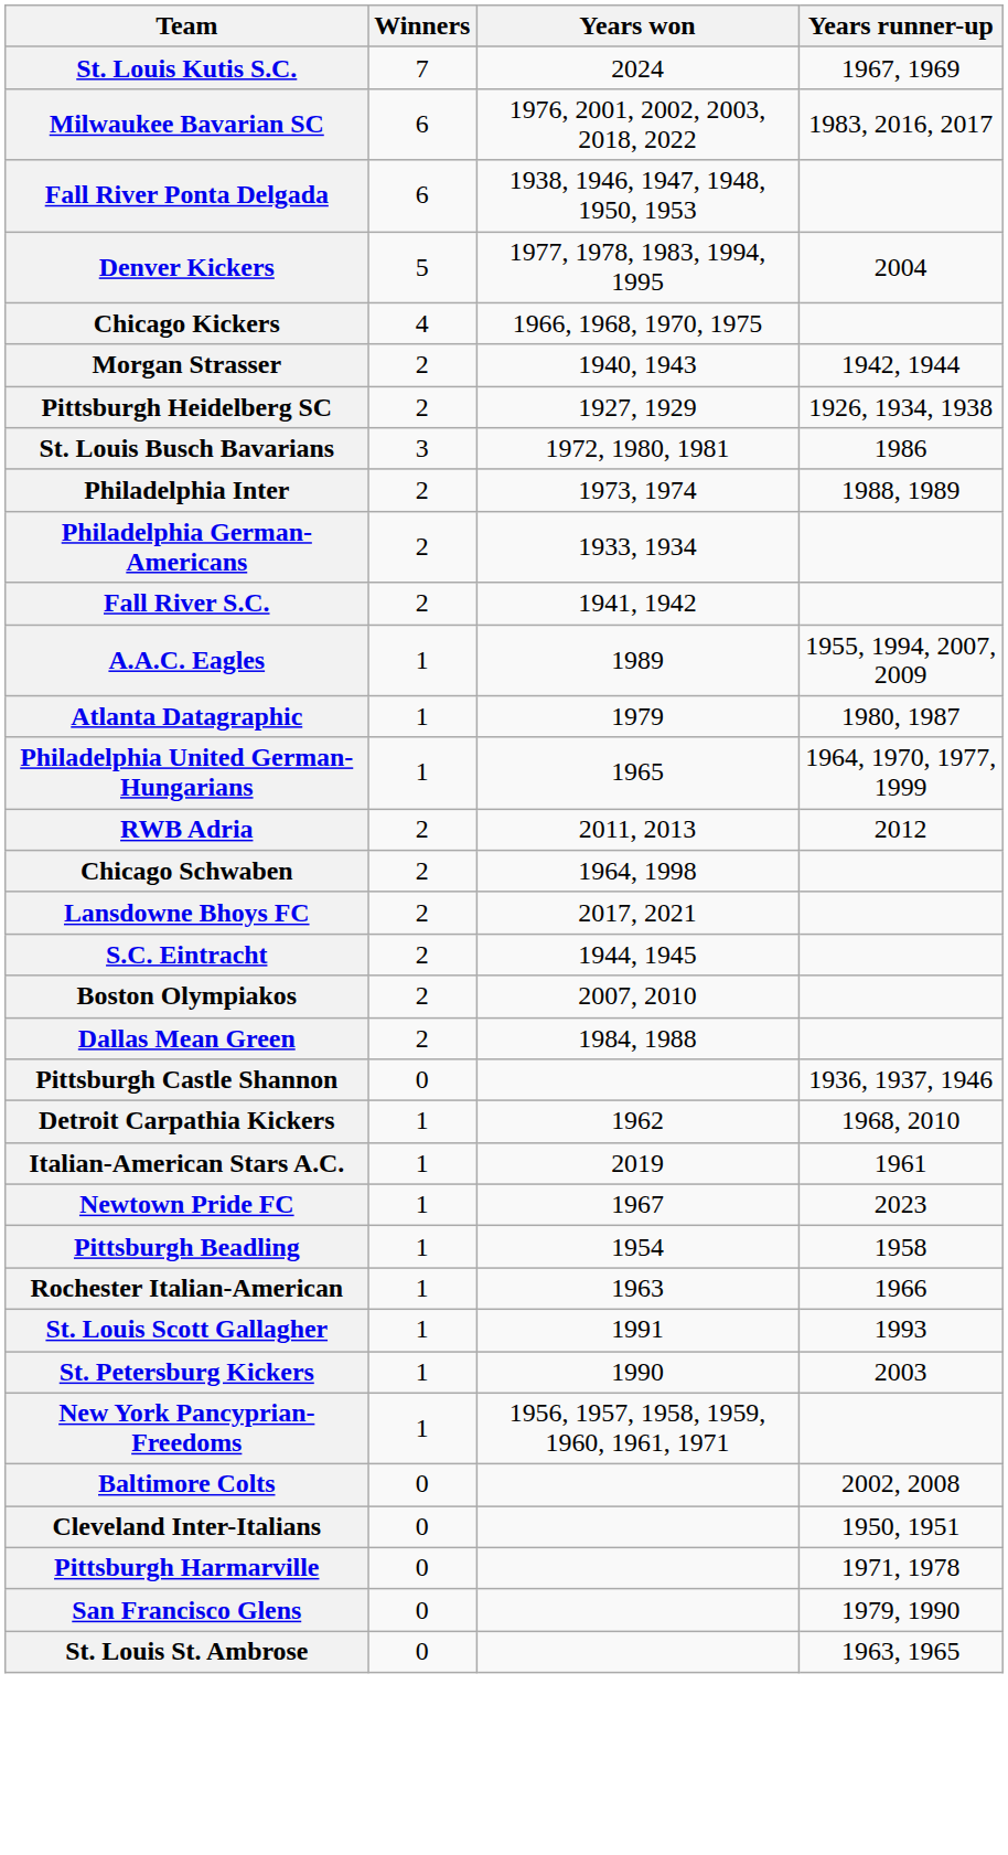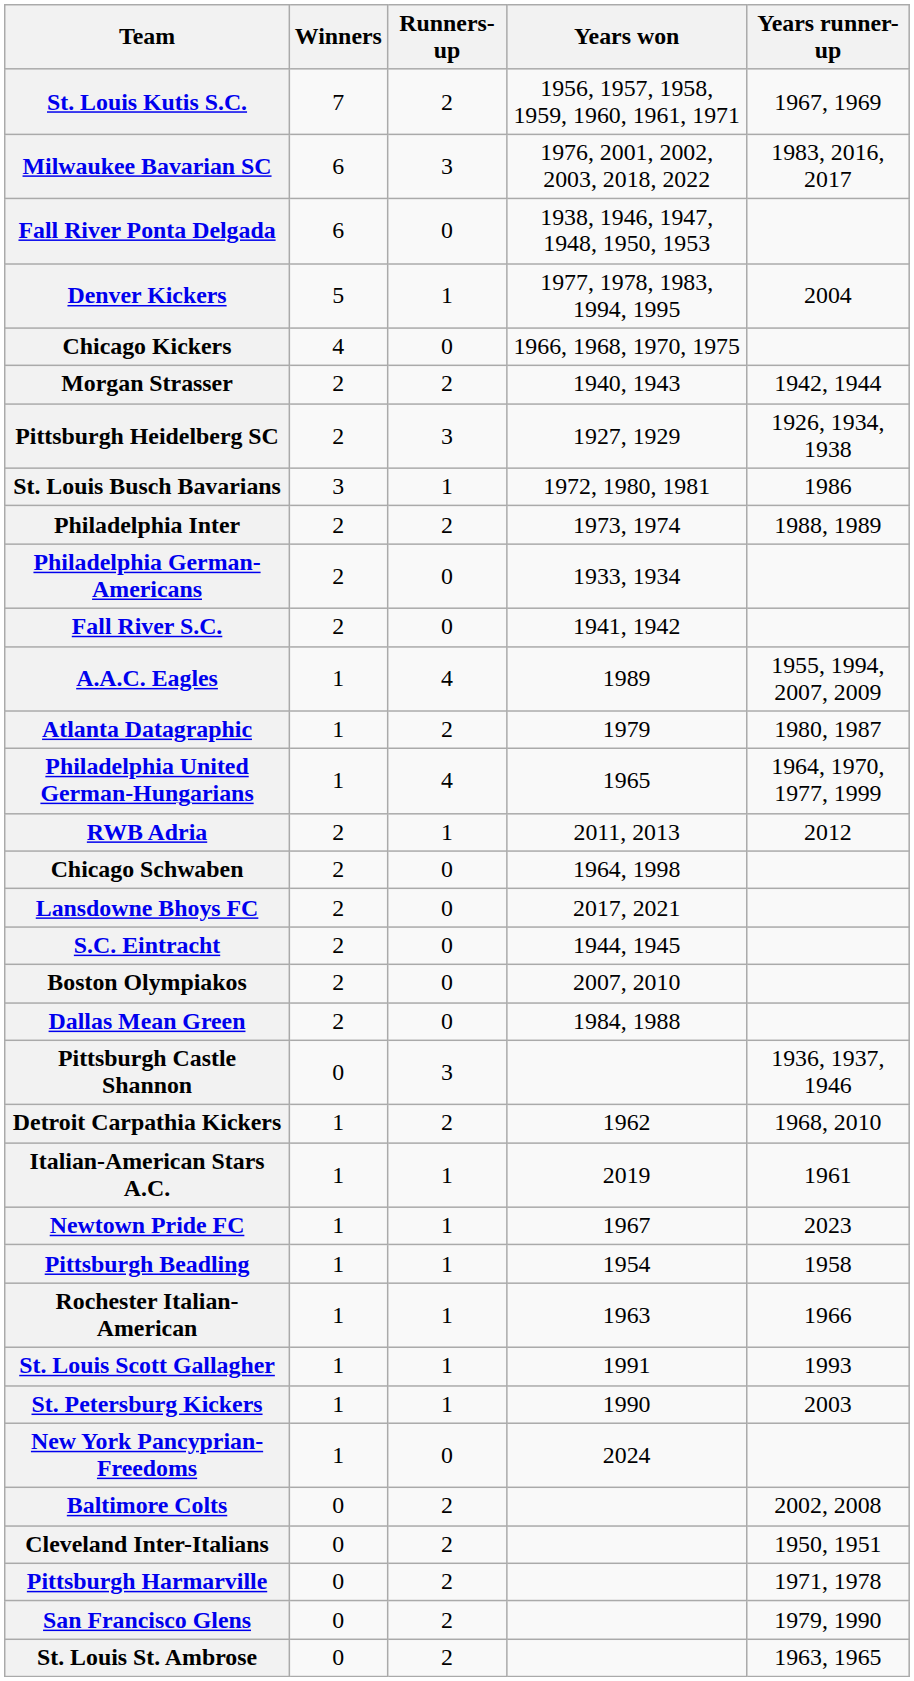+ column: Runners-up | 2 | 3 | 0 | 1 | 0 | 2 | 3 | 1 | 2 | 0 | 0 | 4 | 2 | 4 | 1 | 0 | 0 | 0 | 0 | 0 | 3 | 2 | 1 | 1 | 1 | 1 | 1 | 1 | 0 | 2 | 2 | 2 | 2 | 2
St. Louis Kutis S.C. | Years won: 2024 -> 1956, 1957, 1958, 1959, 1960, 1961, 1971
New York Pancyprian-Freedoms | Years won: 1956, 1957, 1958, 1959, 1960, 1961, 1971 -> 2024
